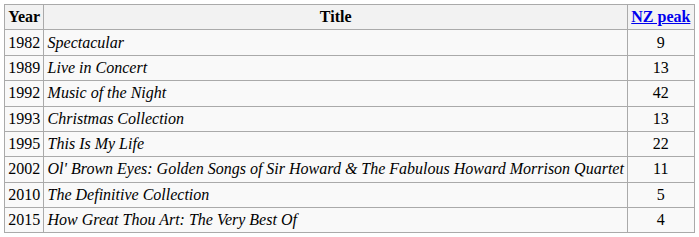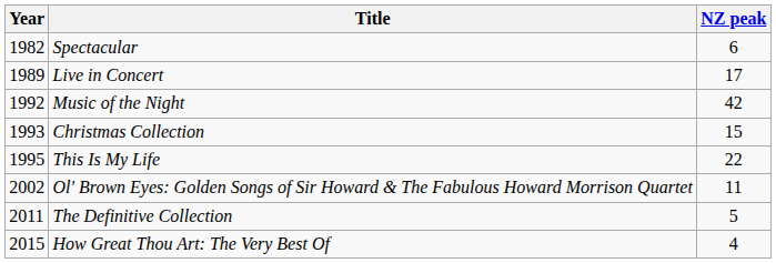Spectacular | NZ peak: 9 -> 6
Live in Concert | NZ peak: 13 -> 17
Christmas Collection | NZ peak: 13 -> 15
The Definitive Collection | Year: 2010 -> 2011
